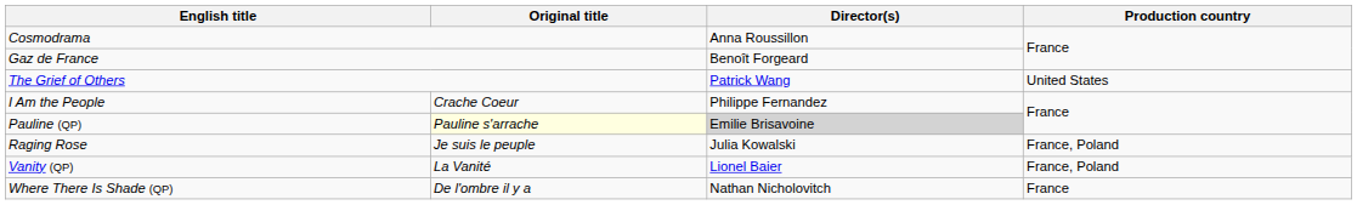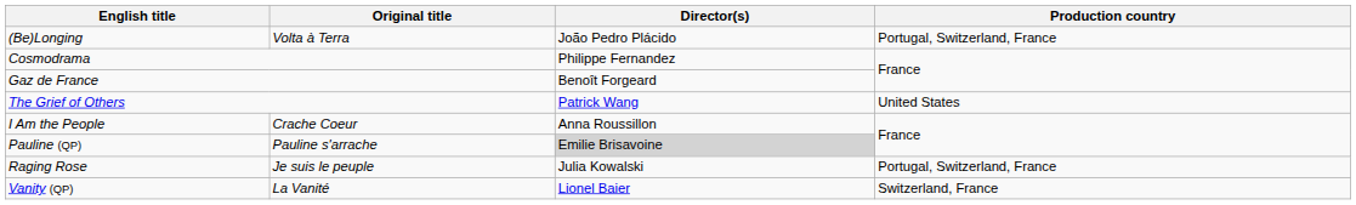+ row: (Be)Longing | Volta à Terra | João Pedro Plácido | Portugal, Switzerland, France
Cosmodrama | Director(s): Anna Roussillon -> Philippe Fernandez
I Am the People | Director(s): Philippe Fernandez -> Anna Roussillon
Pauline (QP) | Original title: lightyellow background -> no background
Raging Rose | Production country: France, Poland -> Portugal, Switzerland, France
Vanity (QP) | Production country: France, Poland -> Switzerland, France
- row: Where There Is Shade (QP) | De l'ombre il y a | Nathan Nicholovitch | France
